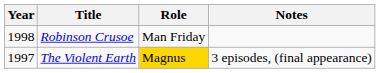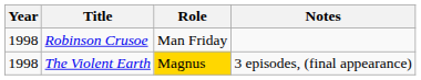The Violent Earth | Year: 1997 -> 1998
